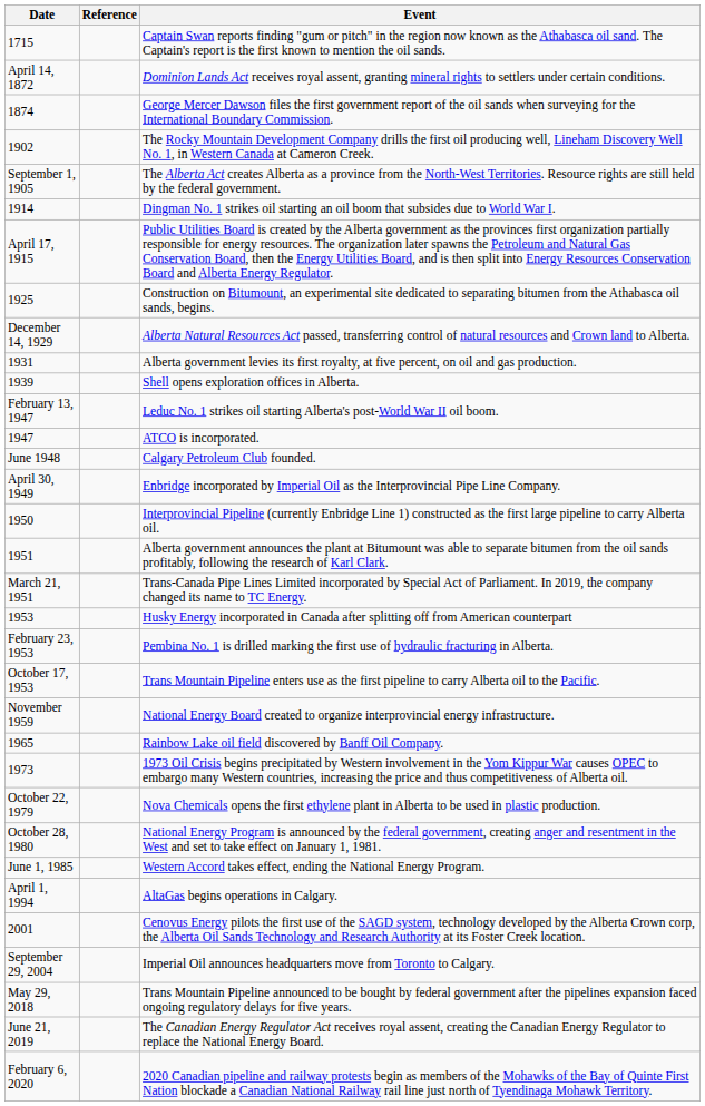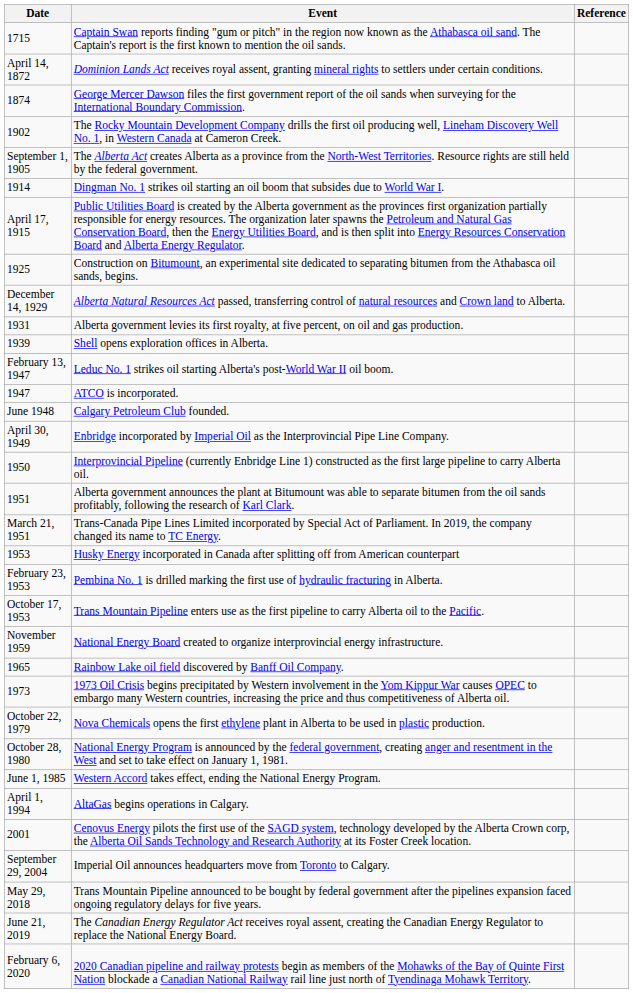columns swapped: Event <-> Reference
